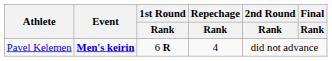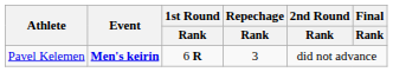Pavel Kelemen | Repechage / Rank: 4 -> 3
